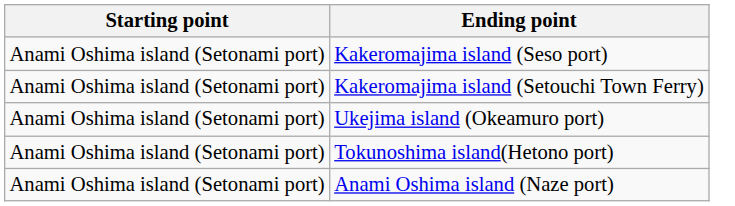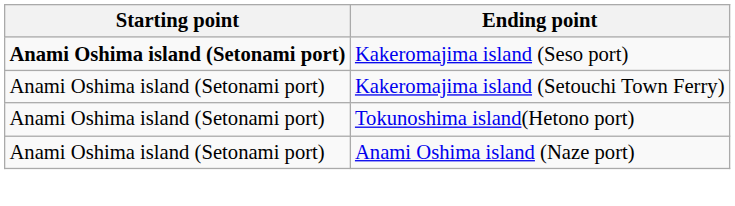Kakeromajima island (Seso port) | Starting point: normal -> bold
- row: Anami Oshima island (Setonami port) | Ukejima island (Okeamuro port)
